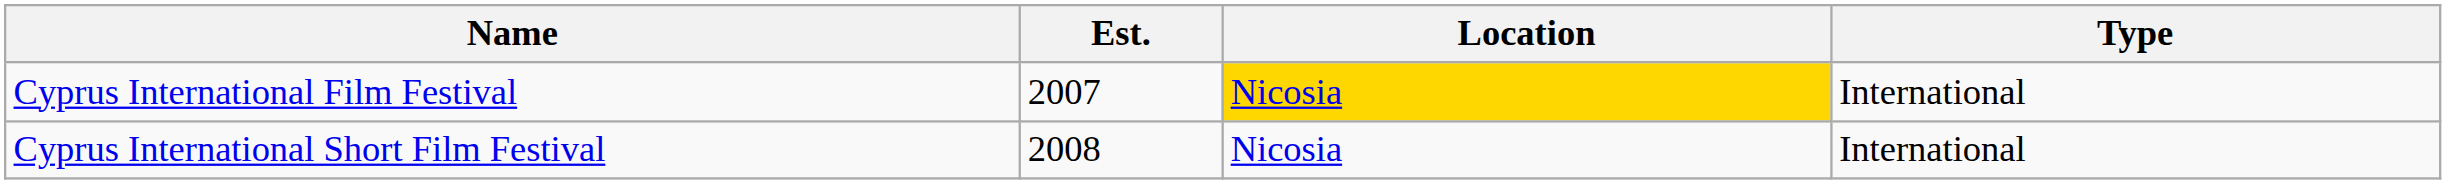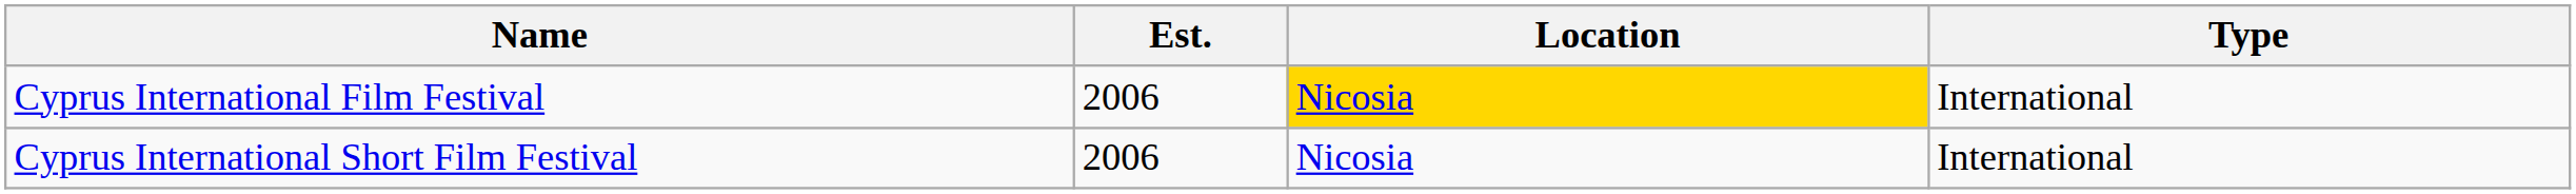Cyprus International Film Festival | Est.: 2007 -> 2006
Cyprus International Short Film Festival | Est.: 2008 -> 2006
